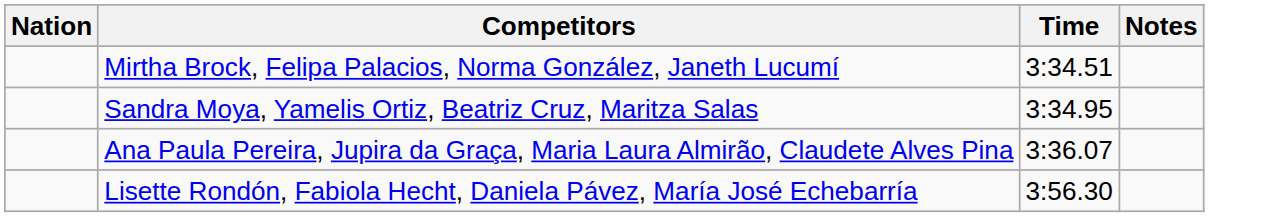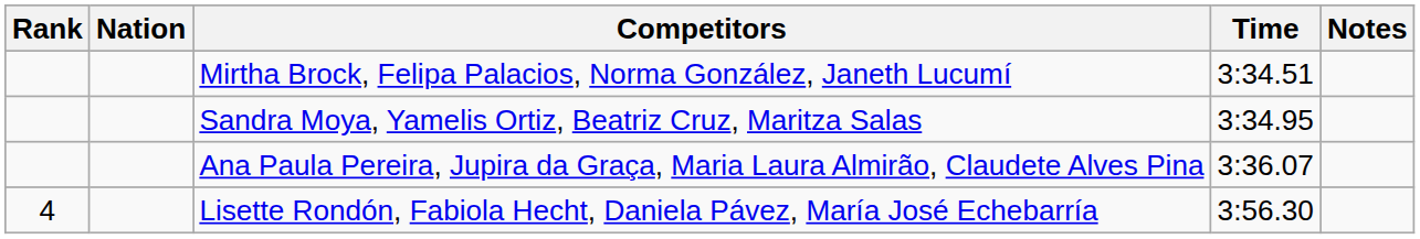+ column: Rank | 4
